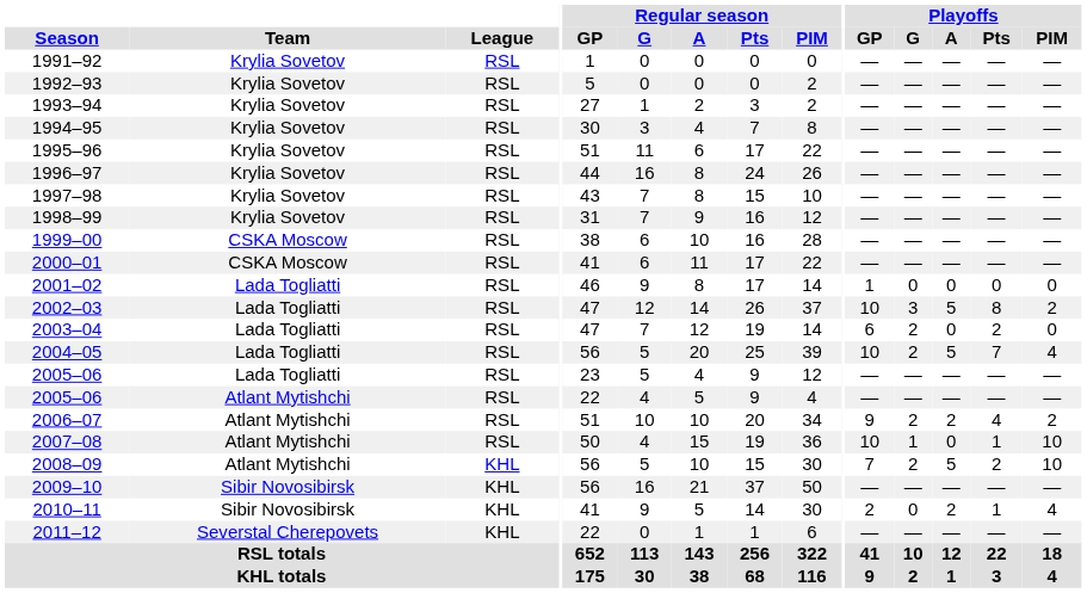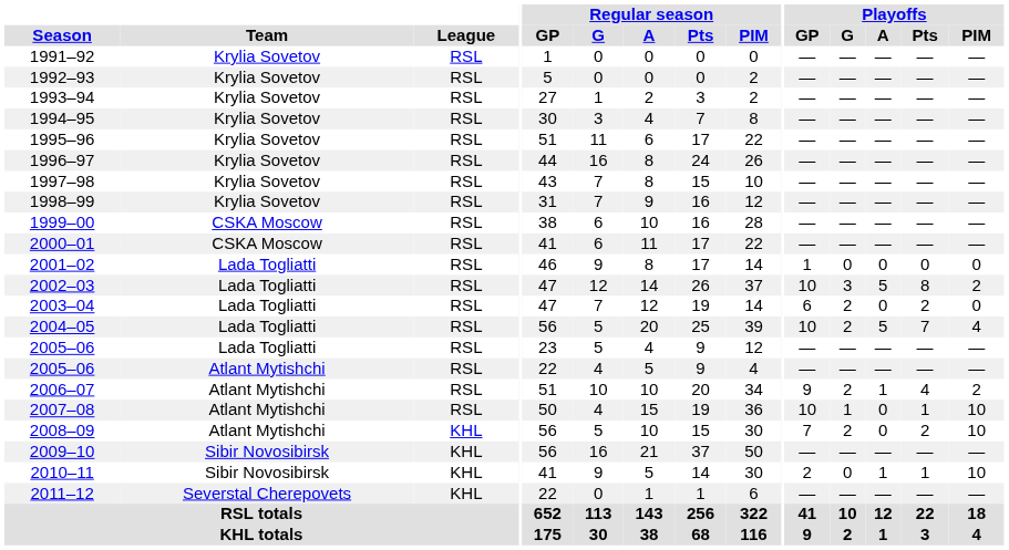2006–07 | Playoffs / A: 2 -> 1
2008–09 | Playoffs / A: 5 -> 0
2010–11 | Playoffs / A: 2 -> 1
2010–11 | Playoffs / PIM: 4 -> 10
